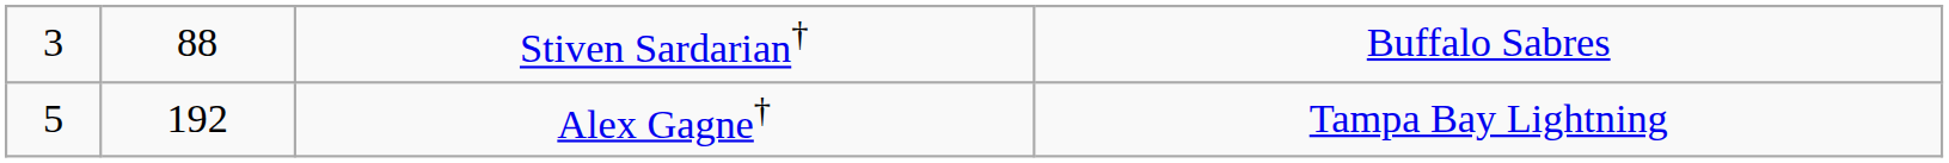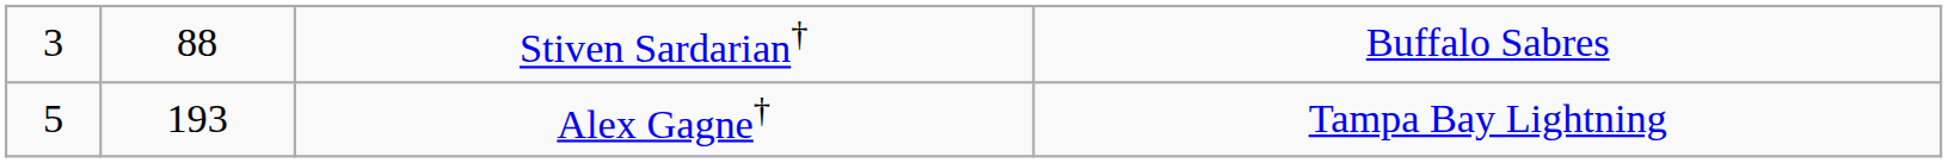Alex Gagne† | column 2: 192 -> 193
